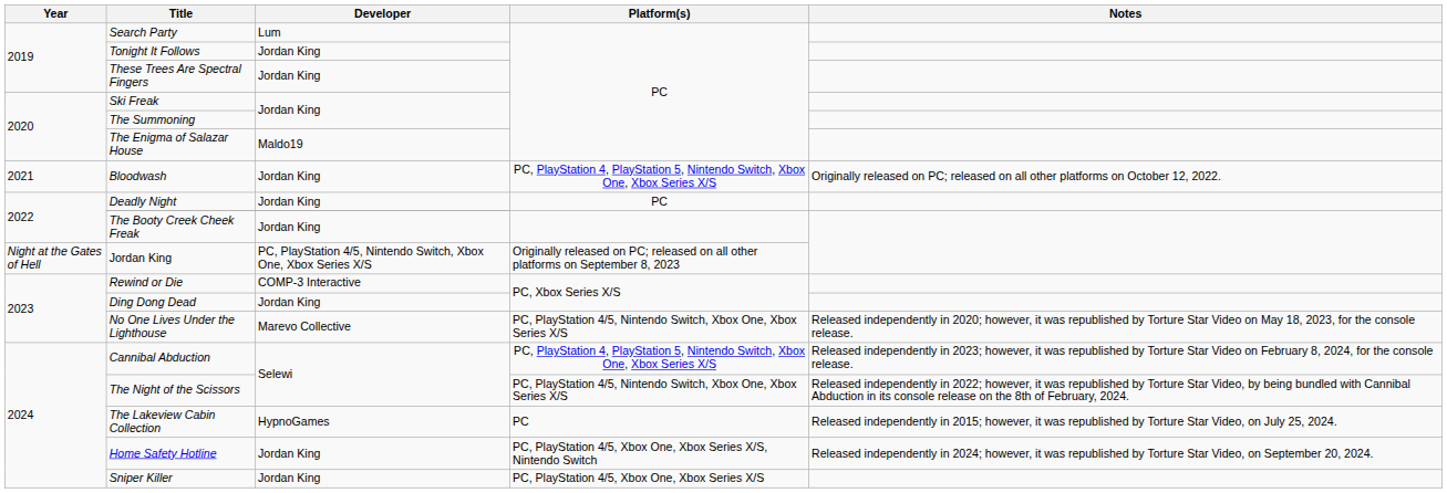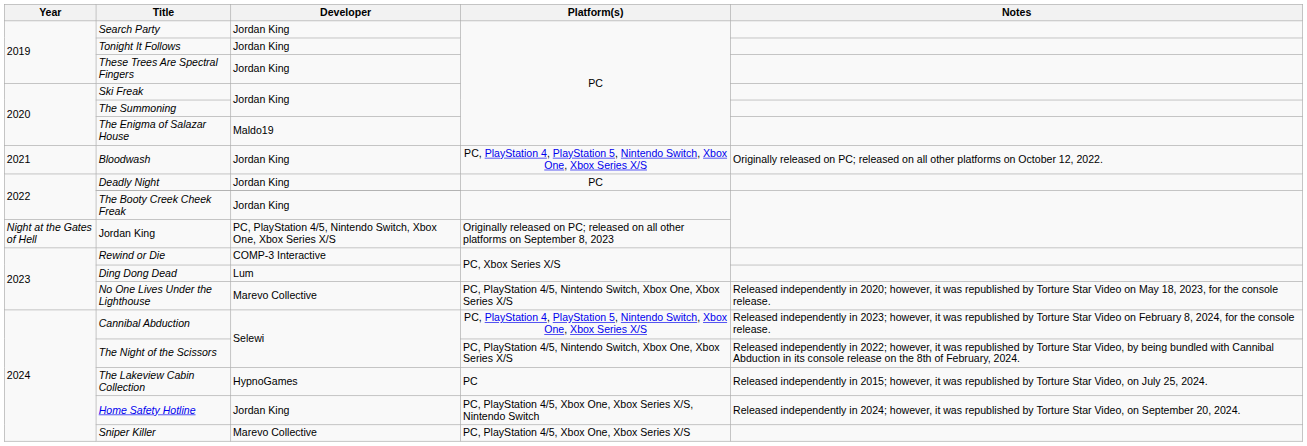Search Party | Developer: Lum -> Jordan King
Ding Dong Dead | Developer: Jordan King -> Lum
Sniper Killer | Developer: Jordan King -> Marevo Collective
